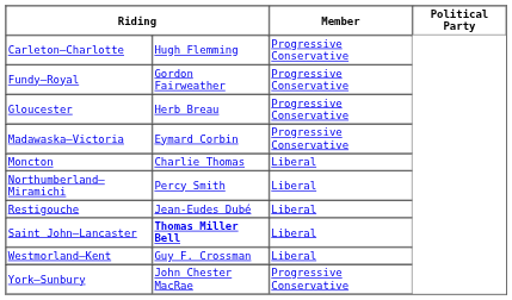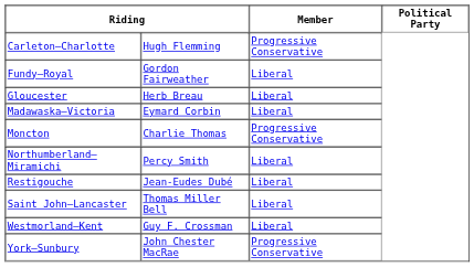Fundy—Royal | Member: Progressive Conservative -> Liberal
Gloucester | Member: Progressive Conservative -> Liberal
Madawaska—Victoria | Member: Progressive Conservative -> Liberal
Moncton | Member: Liberal -> Progressive Conservative
Saint John—Lancaster | column 2: bold -> normal
